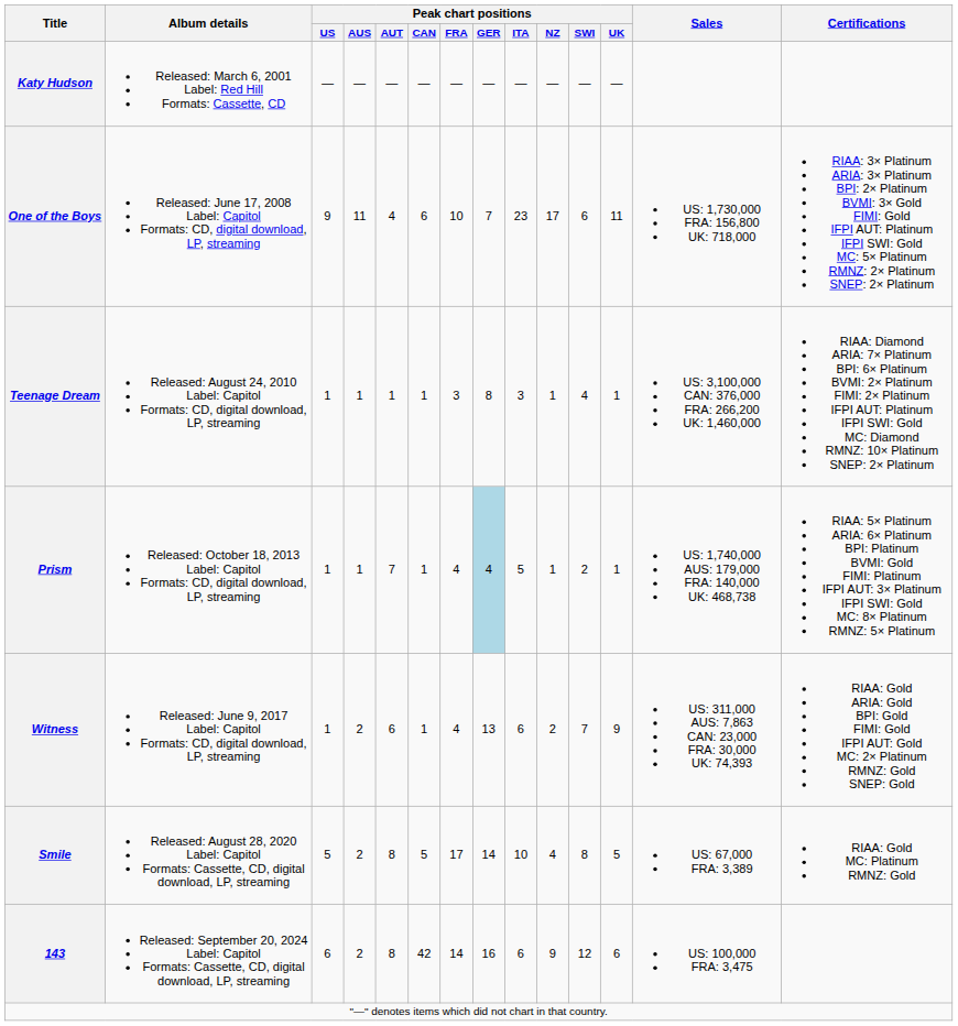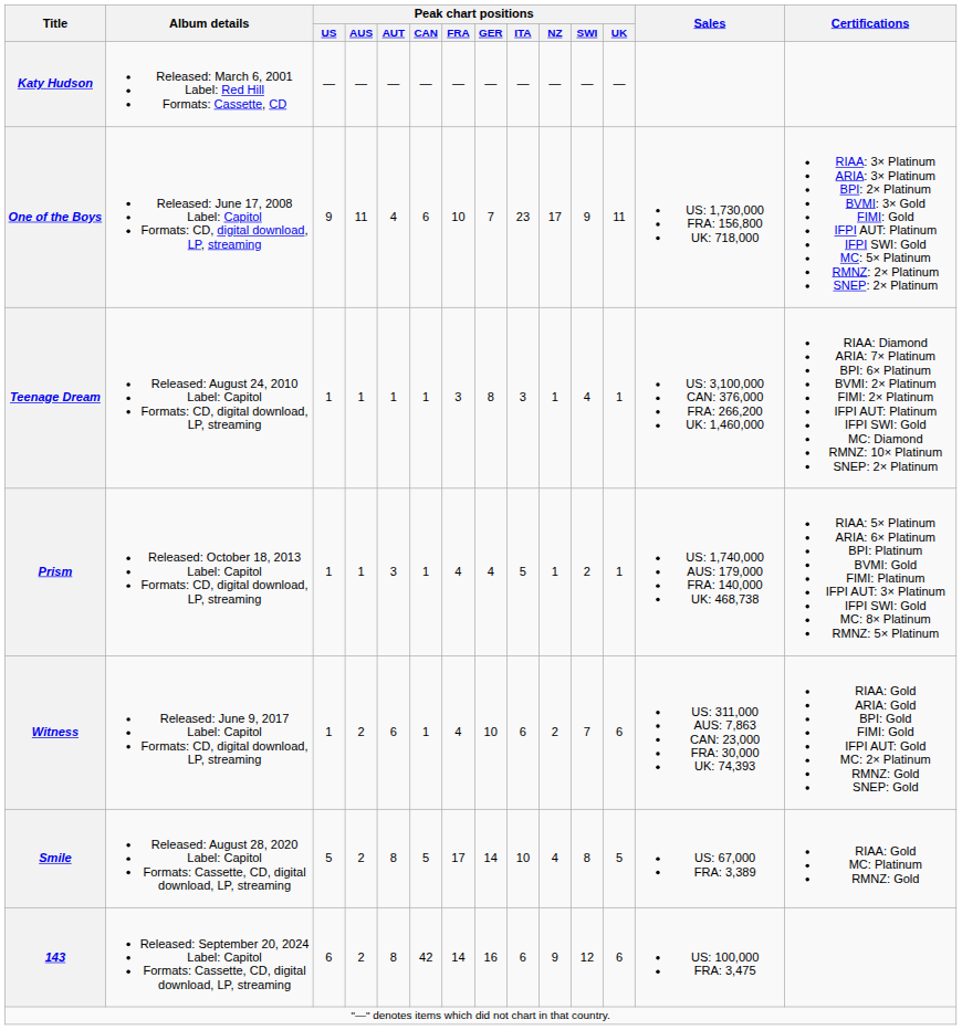One of the Boys | Peak chart positions / SWI: 6 -> 9
Prism | Peak chart positions / AUT: 7 -> 3
Prism | Peak chart positions / GER: lightblue background -> no background
Witness | Peak chart positions / GER: 13 -> 10
Witness | Peak chart positions / UK: 9 -> 6
